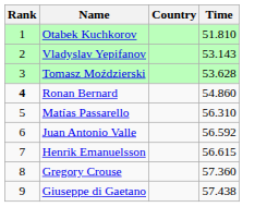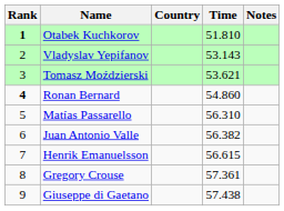+ column: Notes
Otabek Kuchkorov | Rank: normal -> bold
Tomasz Moździerski | Time: 53.628 -> 53.621
Juan Antonio Valle | Time: 56.592 -> 56.382
Gregory Crouse | Time: 57.360 -> 57.361
